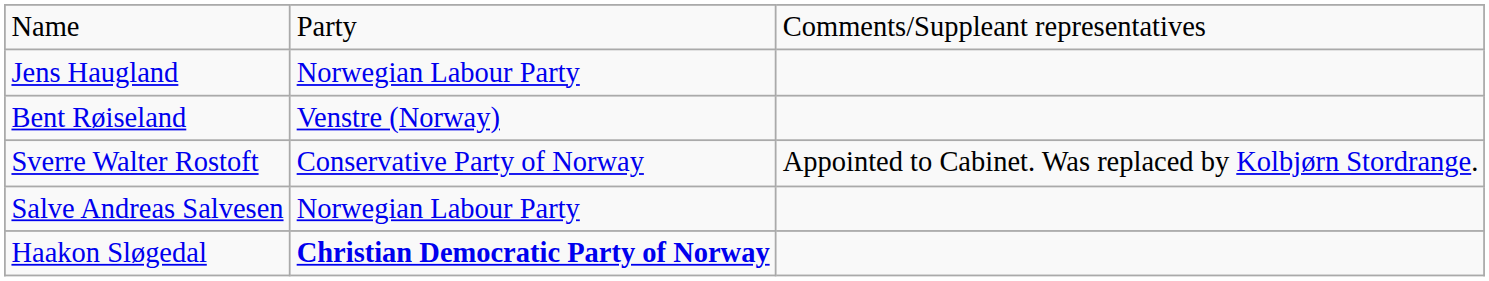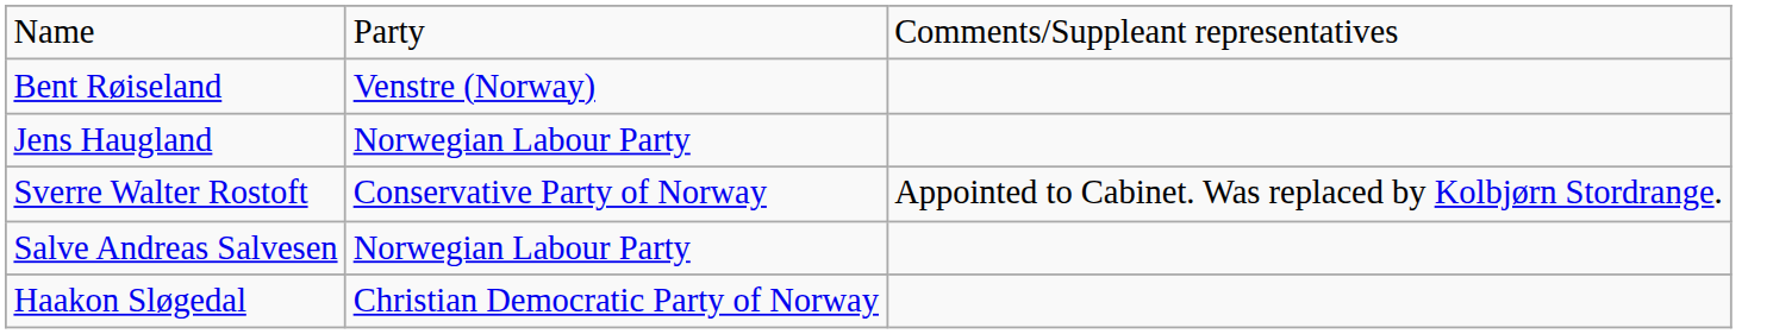rows swapped: Jens Haugland <-> Bent Røiseland
Haakon Sløgedal | column 2: bold -> normal
